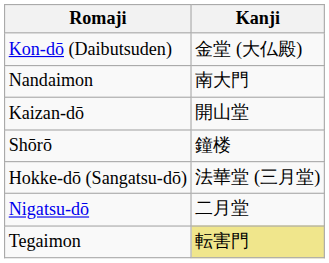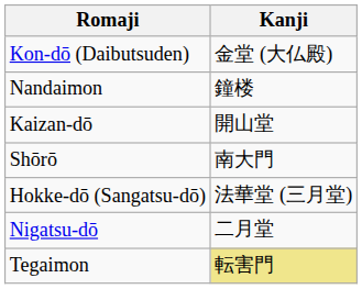Nandaimon | Kanji: 南大門 -> 鐘楼
Shōrō | Kanji: 鐘楼 -> 南大門
